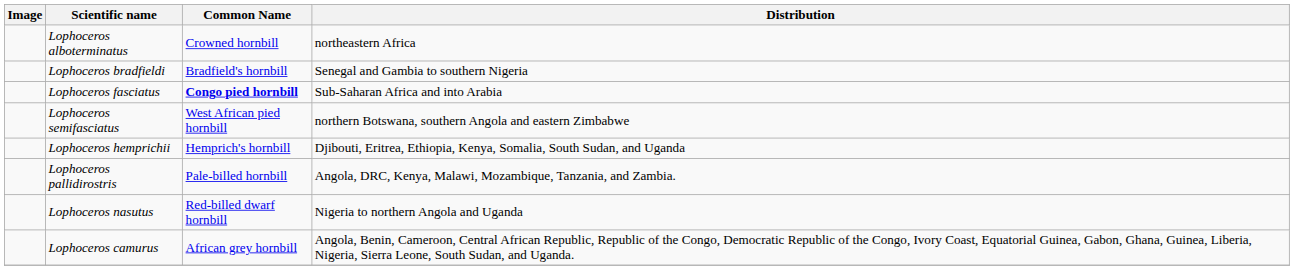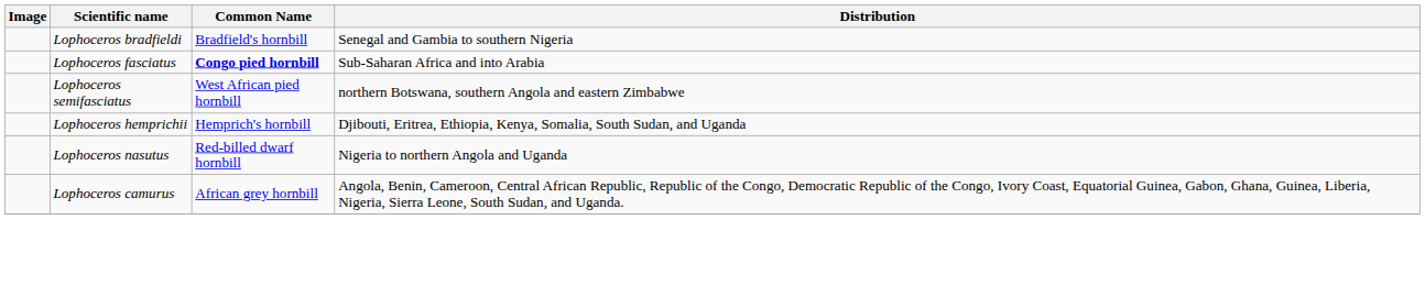- row: Lophoceros alboterminatus | Crowned hornbill | northeastern Africa
- row: Lophoceros pallidirostris | Pale-billed hornbill | Angola, DRC, Kenya, Malawi, Mozambique, Tanzania, and Zambia.
